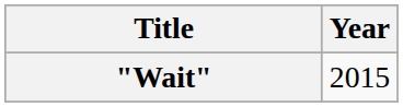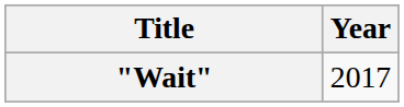"Wait" | Year: 2015 -> 2017
